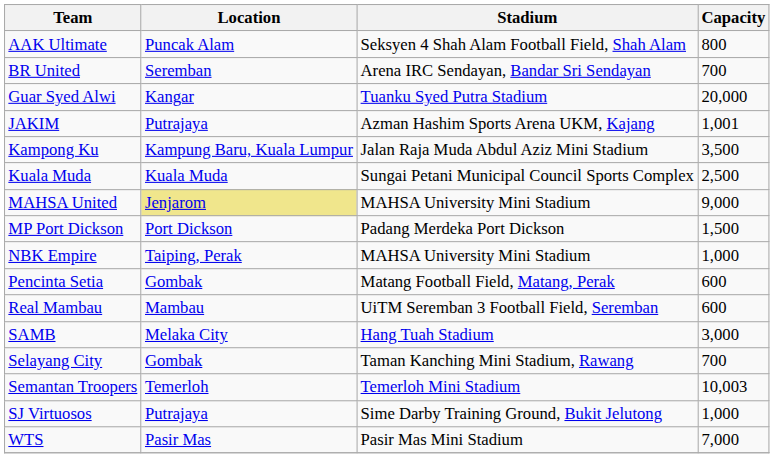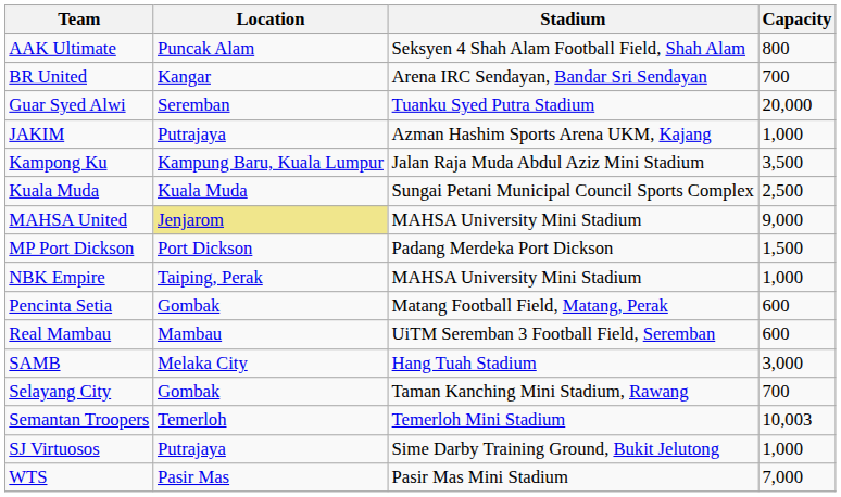BR United | Location: Seremban -> Kangar
Guar Syed Alwi | Location: Kangar -> Seremban
JAKIM | Capacity: 1,001 -> 1,000
